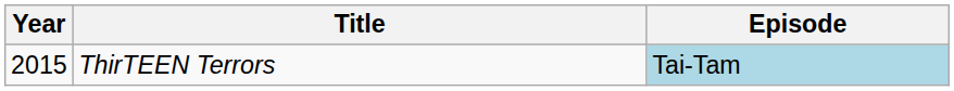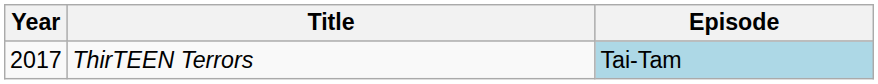ThirTEEN Terrors | Year: 2015 -> 2017
